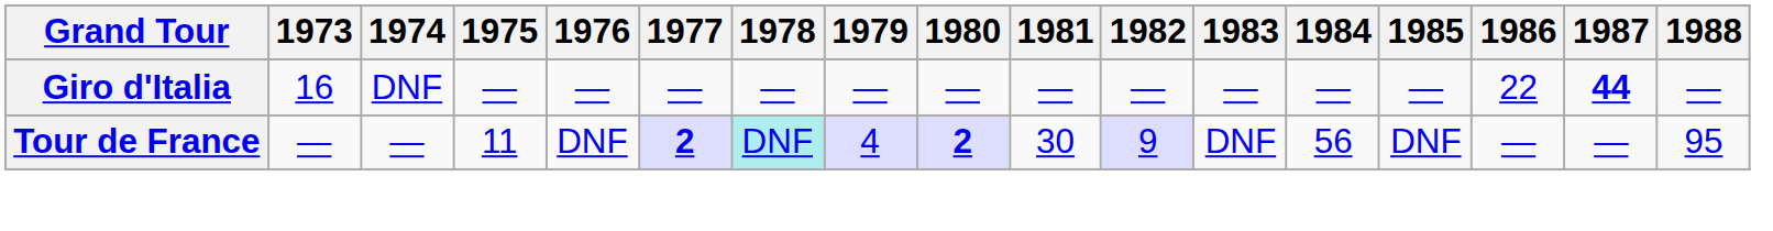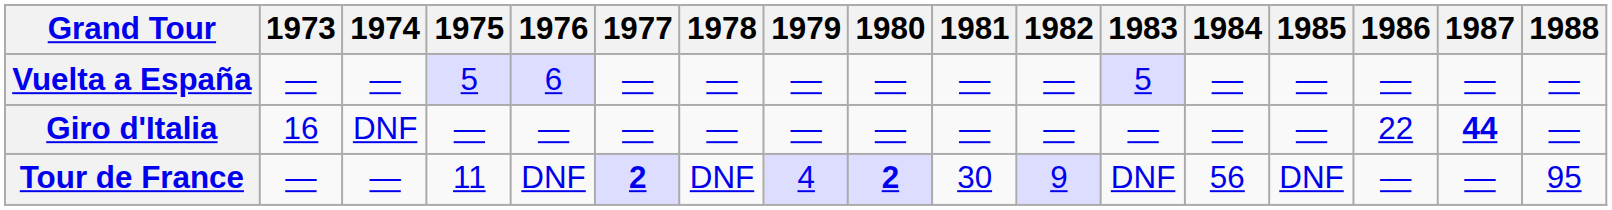+ row: Vuelta a España | — | — | 5 | 6 | — | — | — | — | — | — | 5 | — | — | — | — | —
Tour de France | 1978: paleturquoise background -> no background
